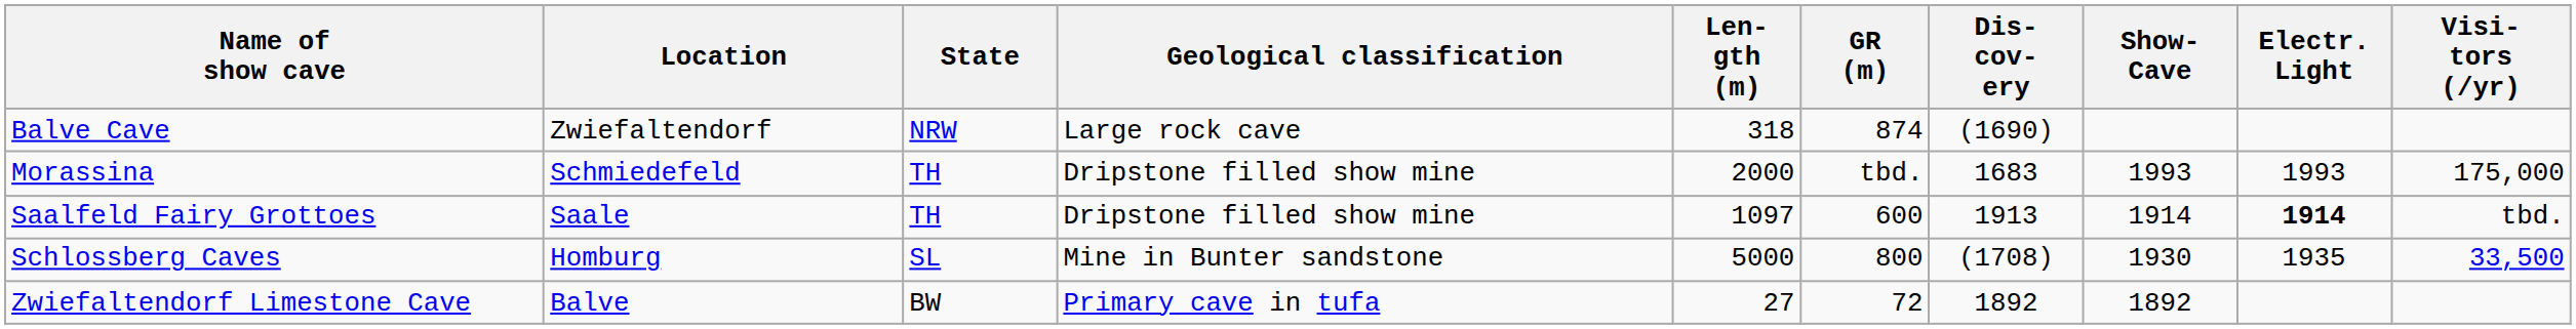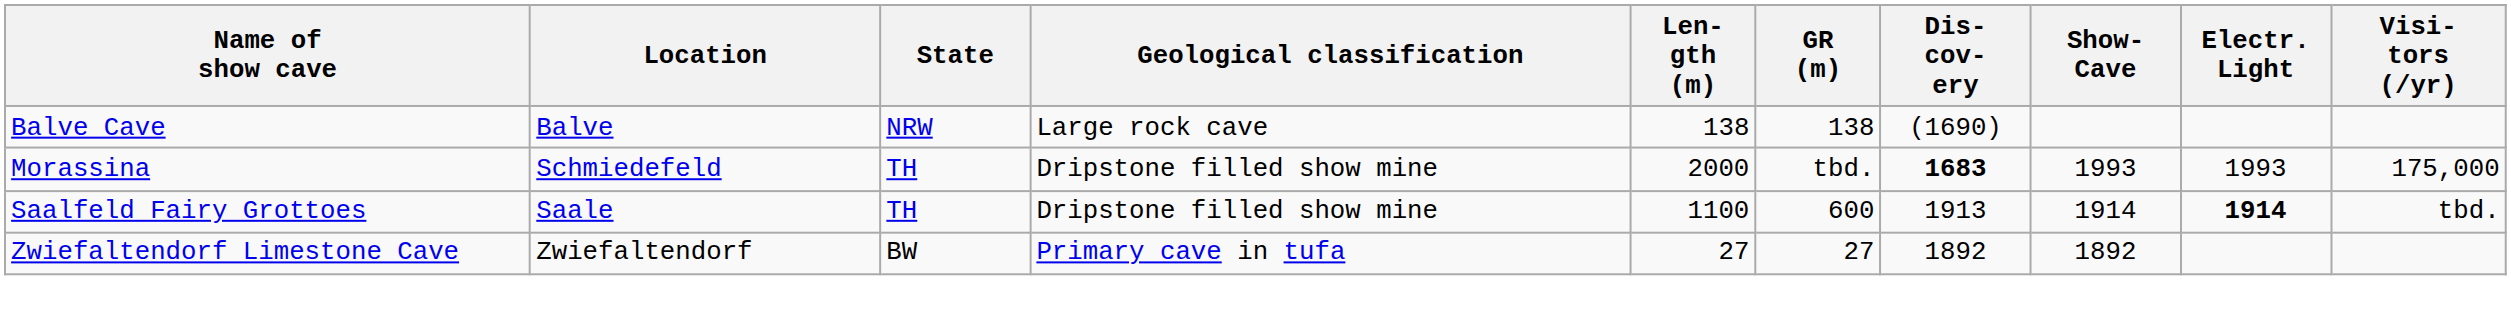Balve Cave | Location: Zwiefaltendorf -> Balve
Balve Cave | Len- gth (m): 318 -> 138
Balve Cave | GR (m): 874 -> 138
Morassina | Dis- cov- ery: normal -> bold
Saalfeld Fairy Grottoes | Len- gth (m): 1097 -> 1100
- row: Schlossberg Caves | Homburg | SL | Mine in Bunter sandstone | 5000 | 800 | (1708) | 1930 | 1935 | 33,500
Zwiefaltendorf Limestone Cave | Location: Balve -> Zwiefaltendorf
Zwiefaltendorf Limestone Cave | GR (m): 72 -> 27
